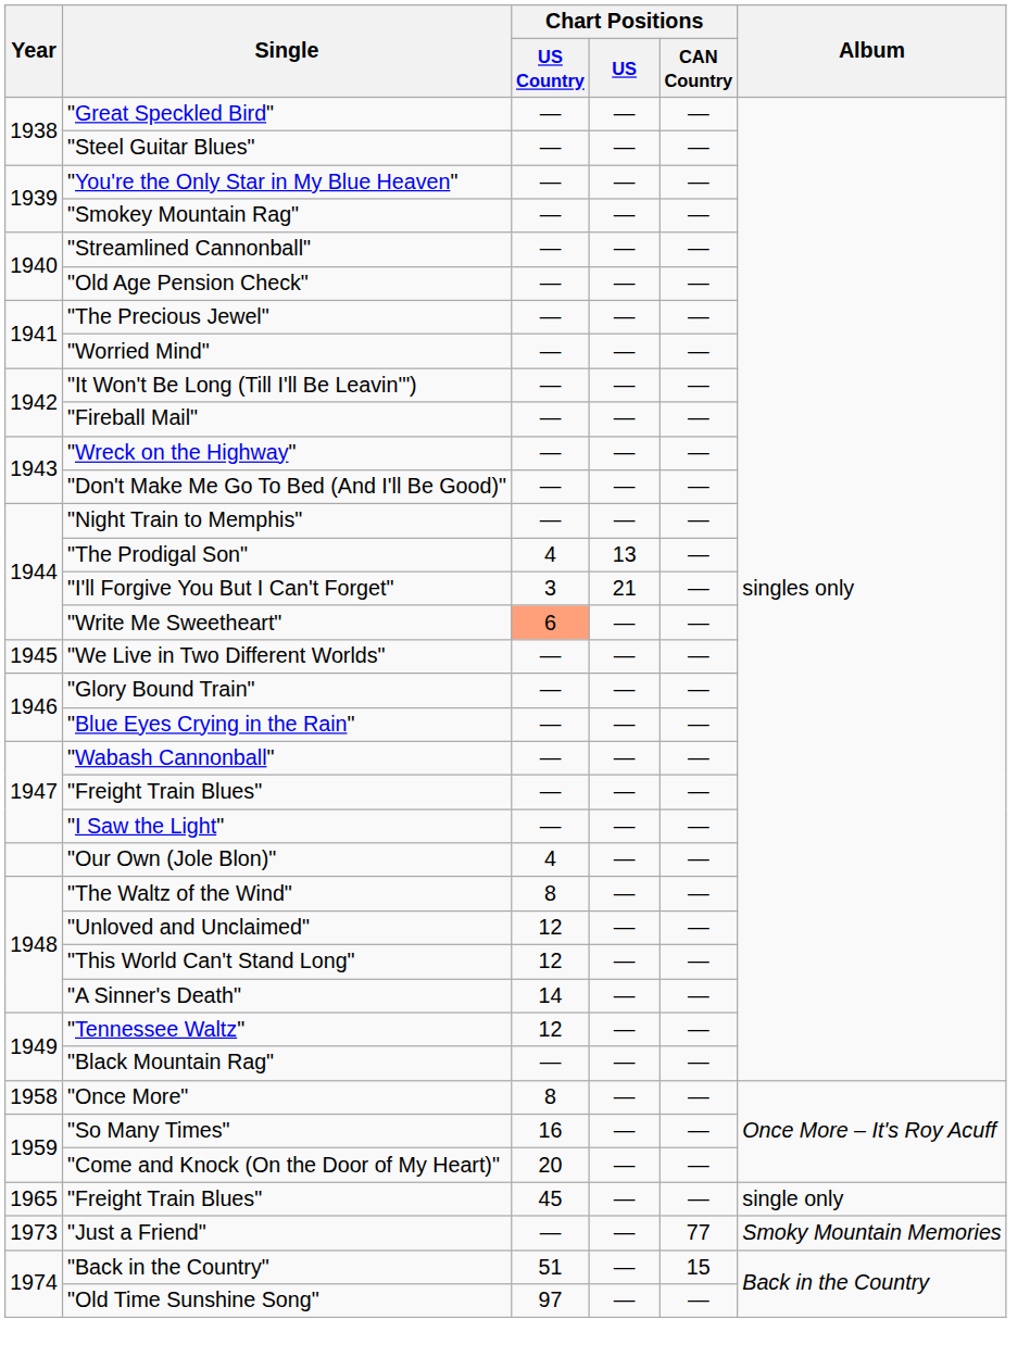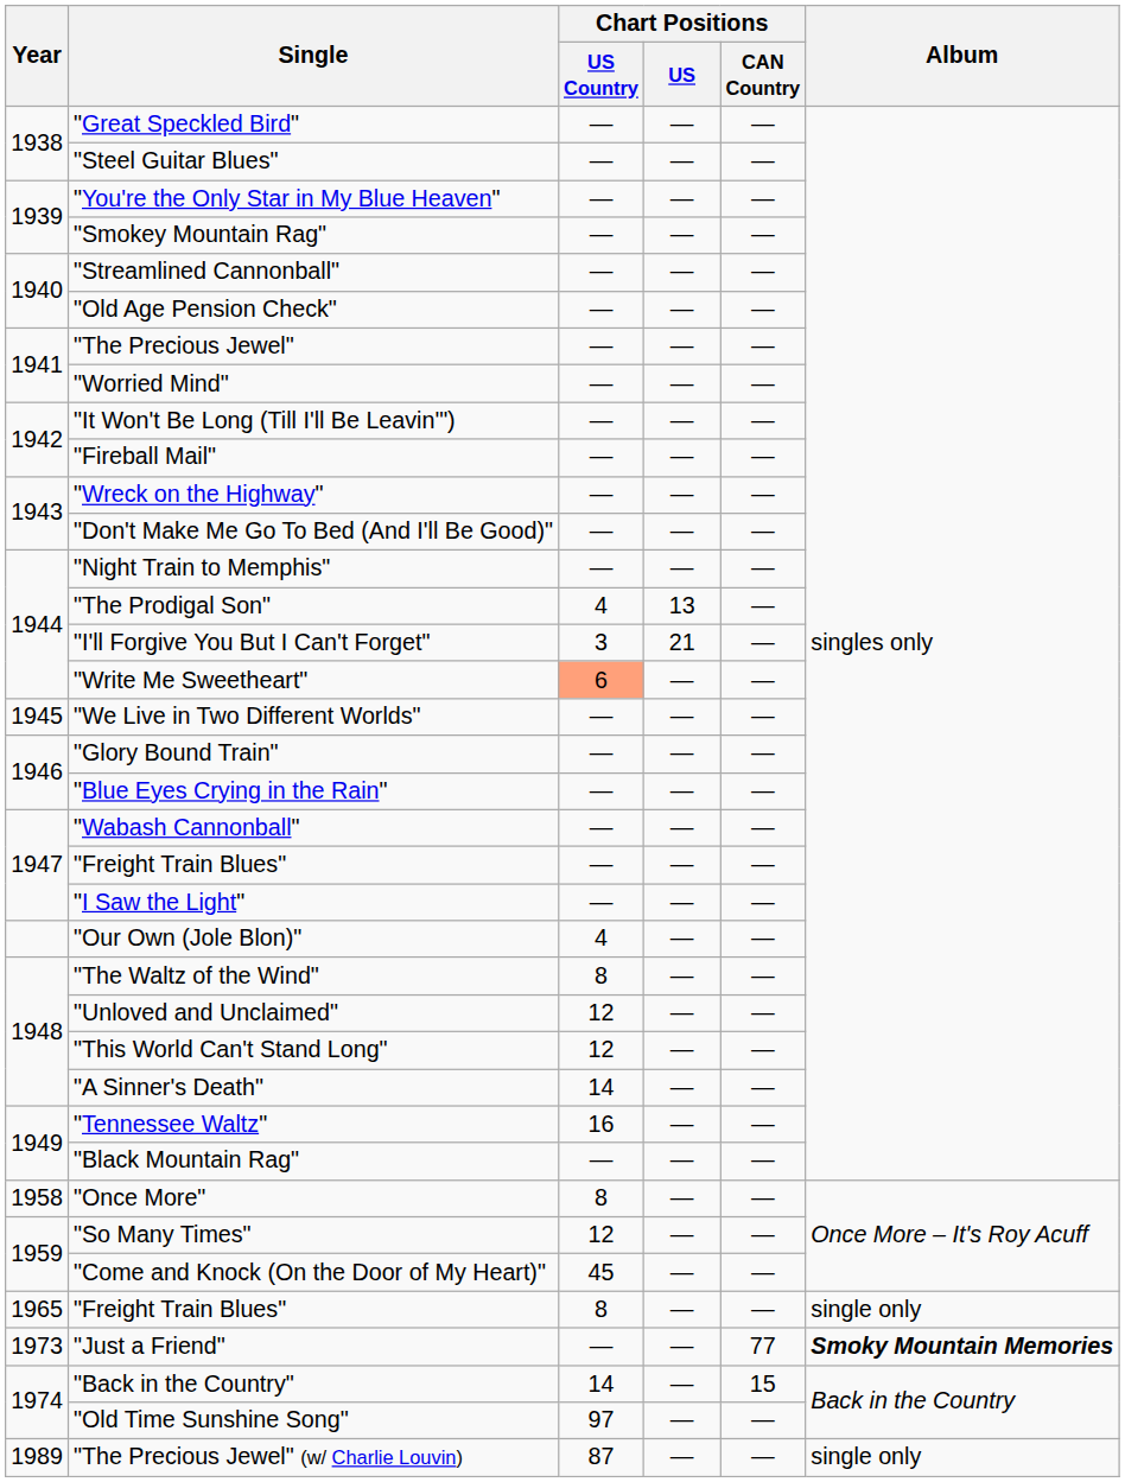"Tennessee Waltz" | Chart Positions / US Country: 12 -> 16
"So Many Times" | Chart Positions / US Country: 16 -> 12
"Come and Knock (On the Door of My Heart)" | Chart Positions / US Country: 20 -> 45
1965 / "Freight Train Blues" | Chart Positions / US Country: 45 -> 8
"Just a Friend" | Album: normal -> bold
"Back in the Country" | Chart Positions / US Country: 51 -> 14
+ row: 1989 | "The Precious Jewel" (w/ Charlie Louvin) | 87 | — | — | single only
